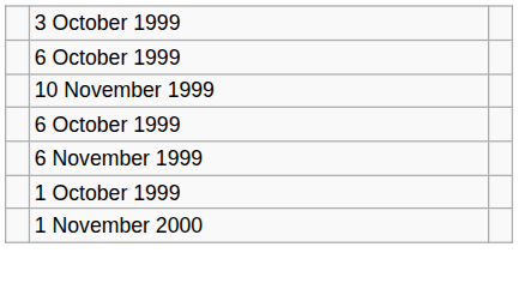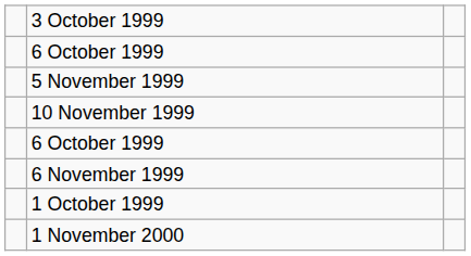+ row: 5 November 1999
